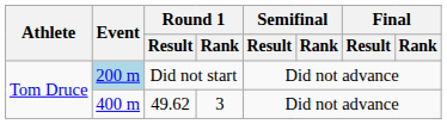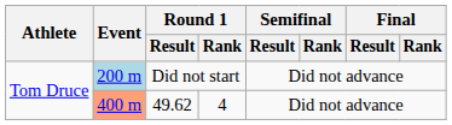49.62 | Event: no background -> lightsalmon background
49.62 | Round 1 / Rank: 3 -> 4
